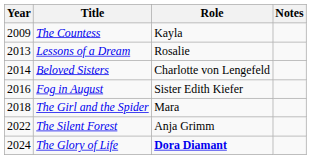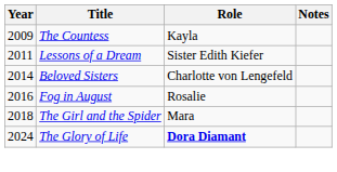Lessons of a Dream | Year: 2013 -> 2011
Lessons of a Dream | Role: Rosalie -> Sister Edith Kiefer
Fog in August | Role: Sister Edith Kiefer -> Rosalie
- row: 2022 | The Silent Forest | Anja Grimm
